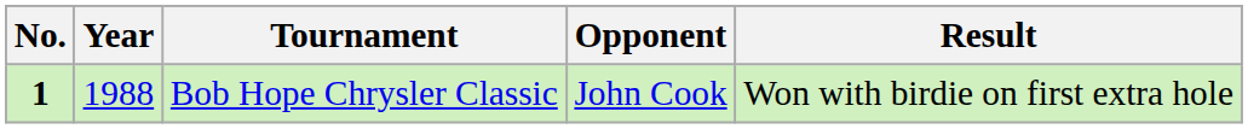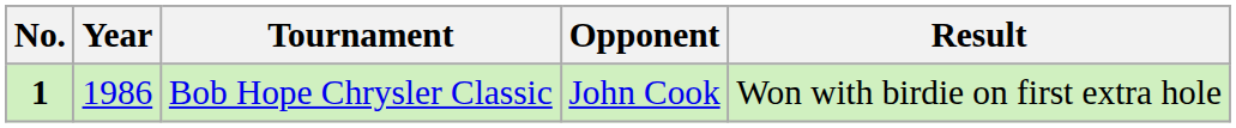Bob Hope Chrysler Classic | Year: 1988 -> 1986
